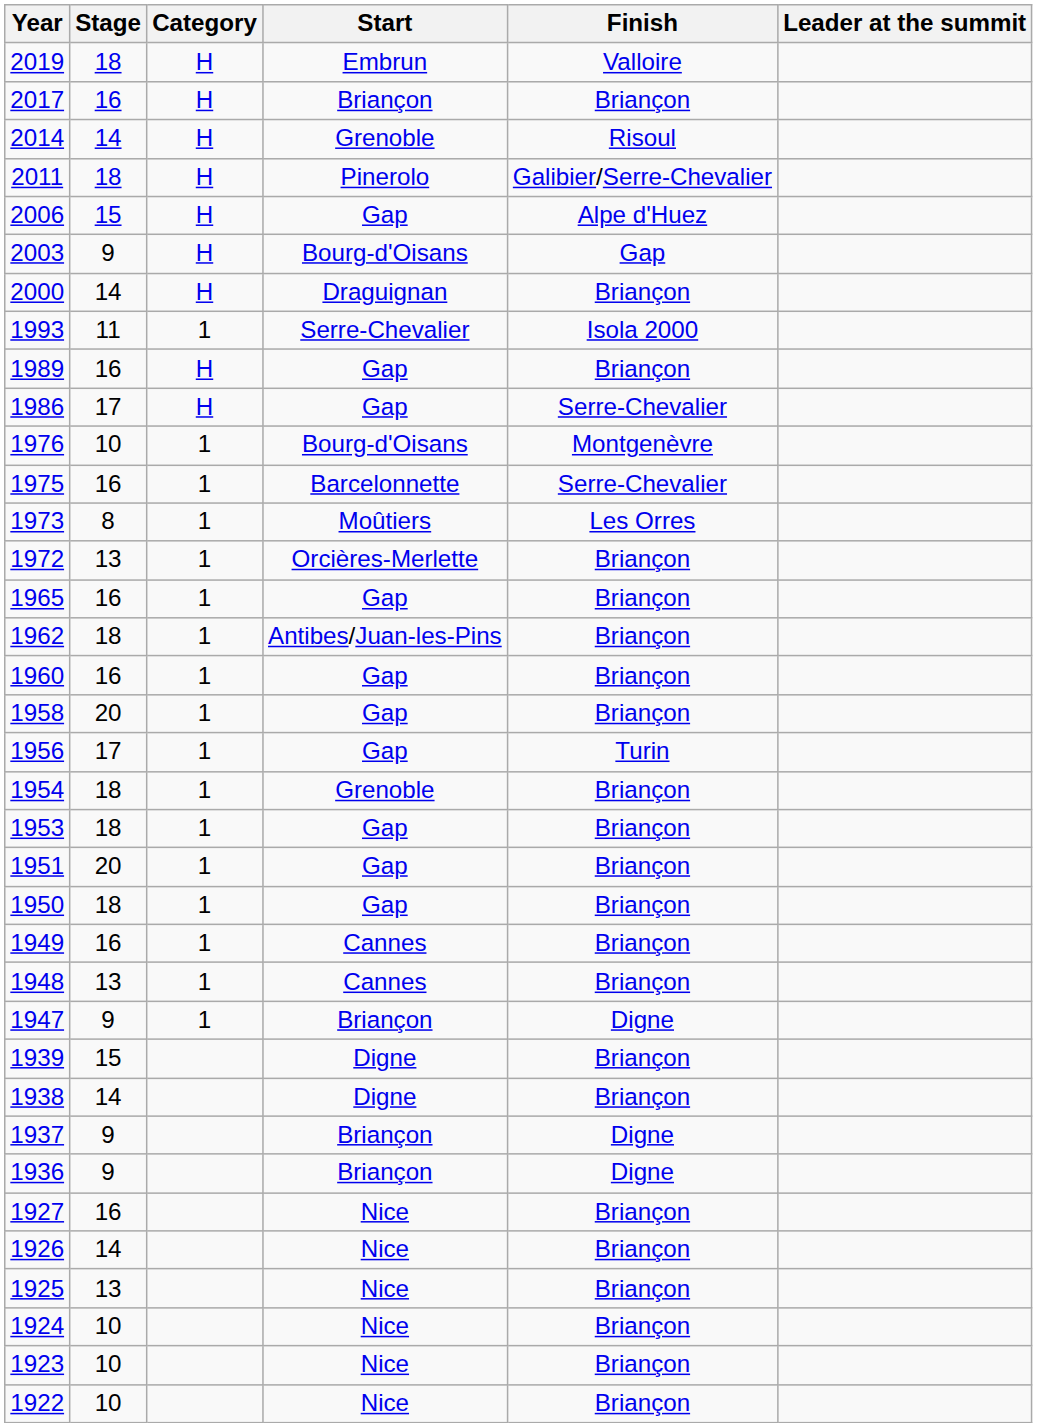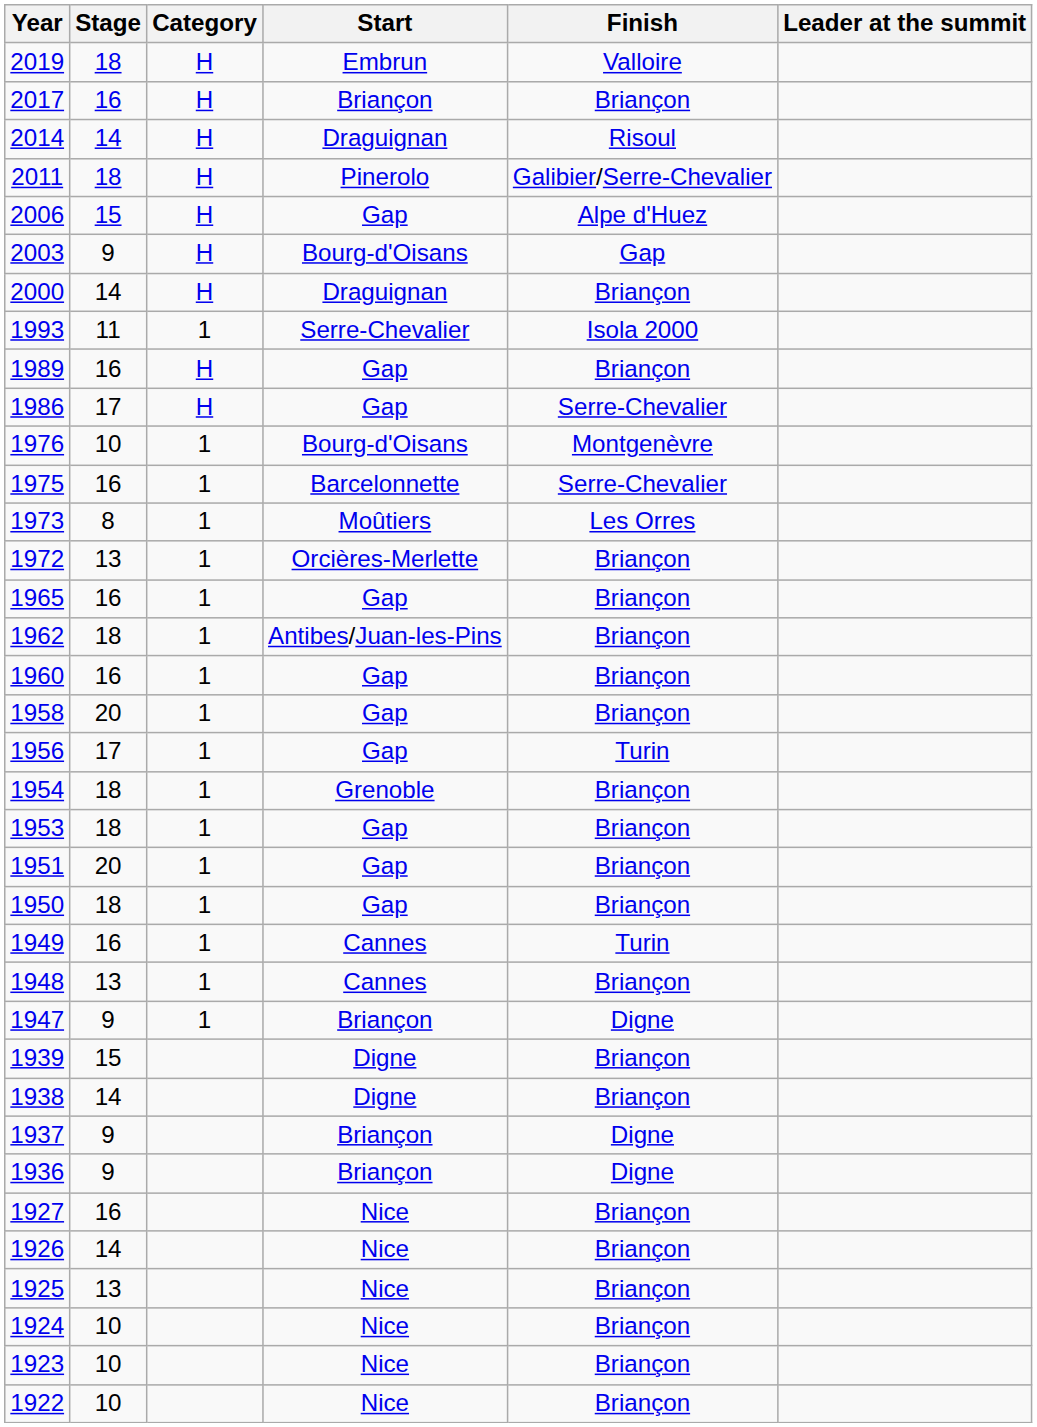2014 | Start: Grenoble -> Draguignan
1949 | Finish: Briançon -> Turin
